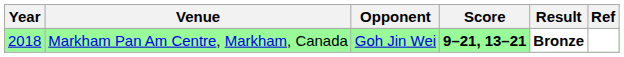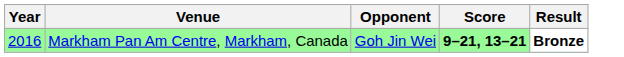- column: Ref
Markham Pan Am Centre, Markham, Canada | Year: 2018 -> 2016
